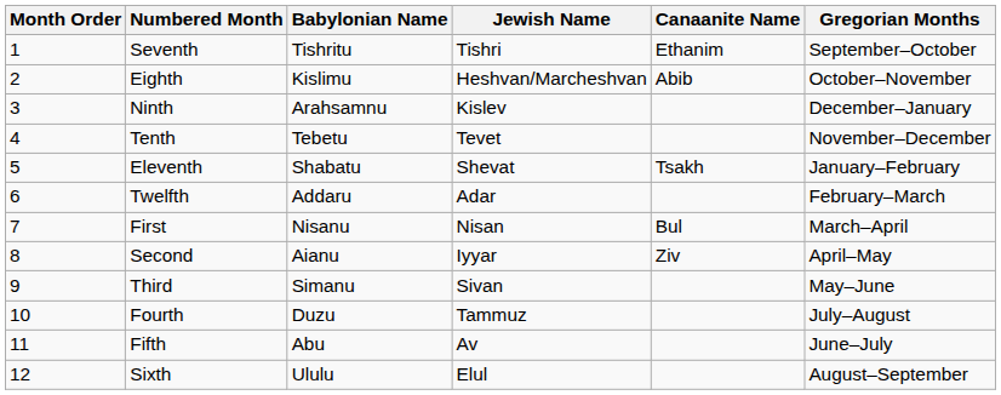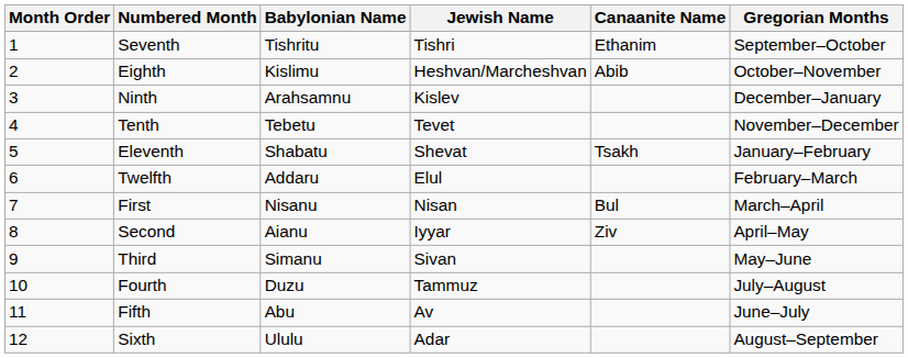Twelfth | Jewish Name: Adar -> Elul
Sixth | Jewish Name: Elul -> Adar
